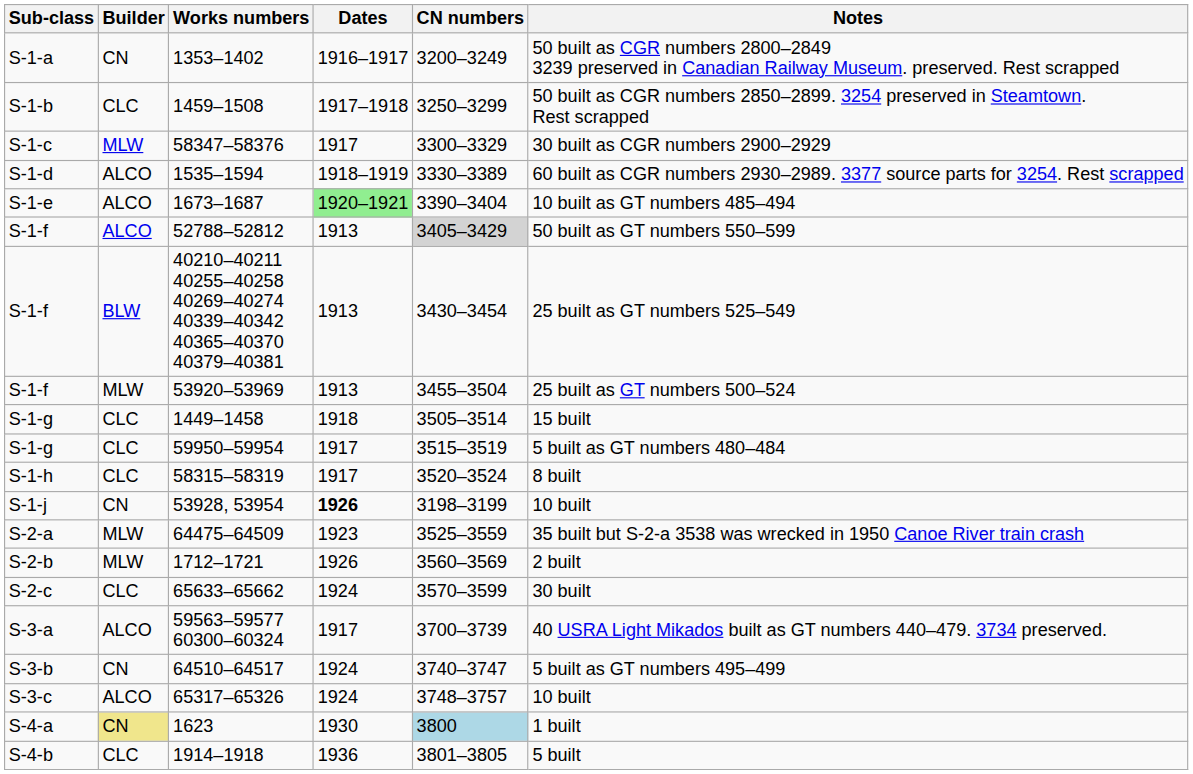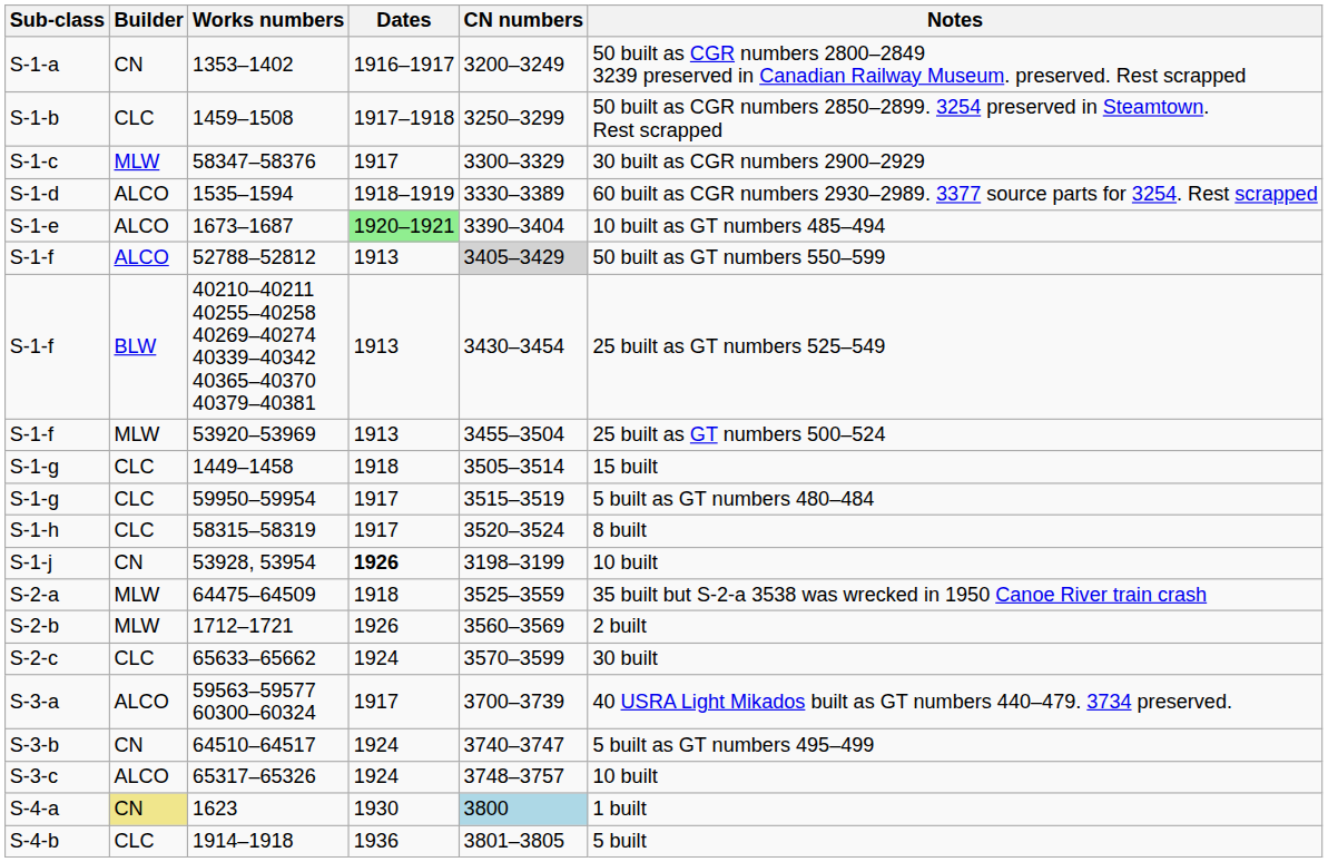64475–64509 | Dates: 1923 -> 1918
